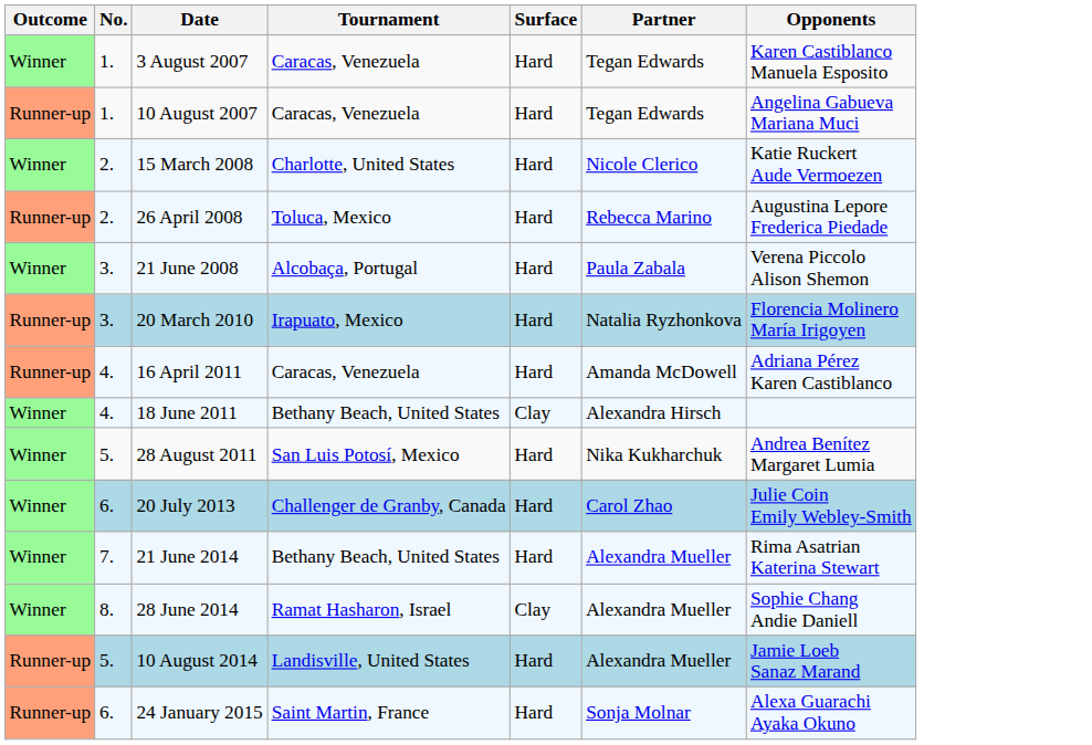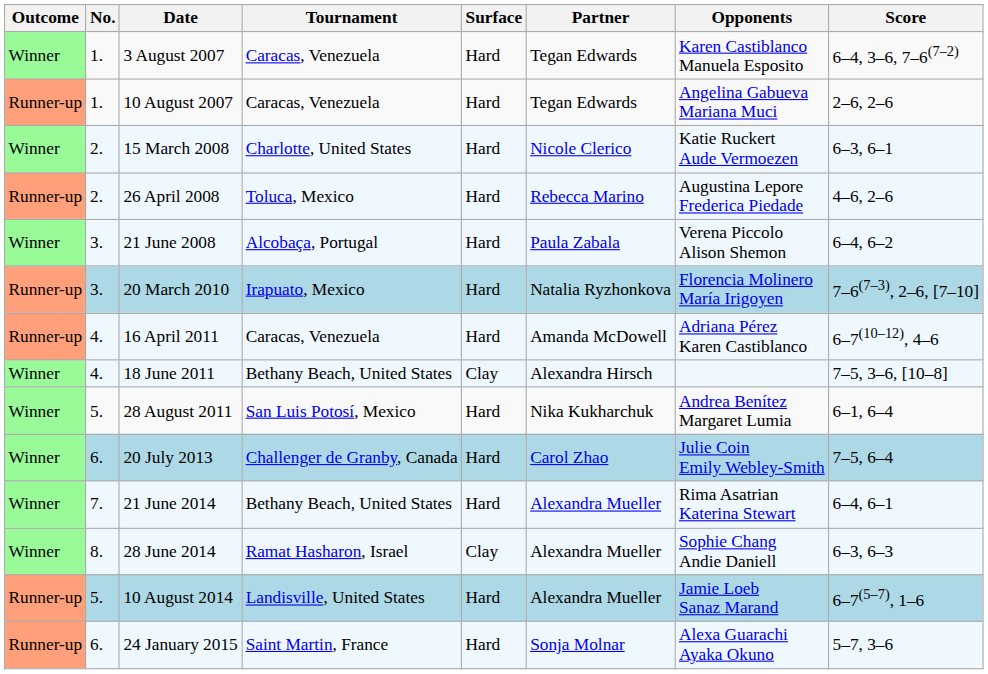+ column: Score | 6–4, 3–6, 7–6(7–2) | 2–6, 2–6 | 6–3, 6–1 | 4–6, 2–6 | 6–4, 6–2 | 7–6(7–3), 2–6, [7–10] | 6–7(10–12), 4–6 | 7–5, 3–6, [10–8] | 6–1, 6–4 | 7–5, 6–4 | 6–4, 6–1 | 6–3, 6–3 | 6–7(5–7), 1–6 | 5–7, 3–6
